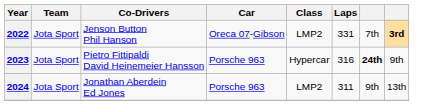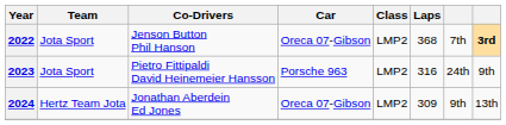2022 | Laps: 331 -> 368
2023 | Class: Hypercar -> LMP2
2023 | column 7: bold -> normal
2024 | Team: Jota Sport -> Hertz Team Jota
2024 | Car: Porsche 963 -> Oreca 07-Gibson
2024 | Laps: 311 -> 309
